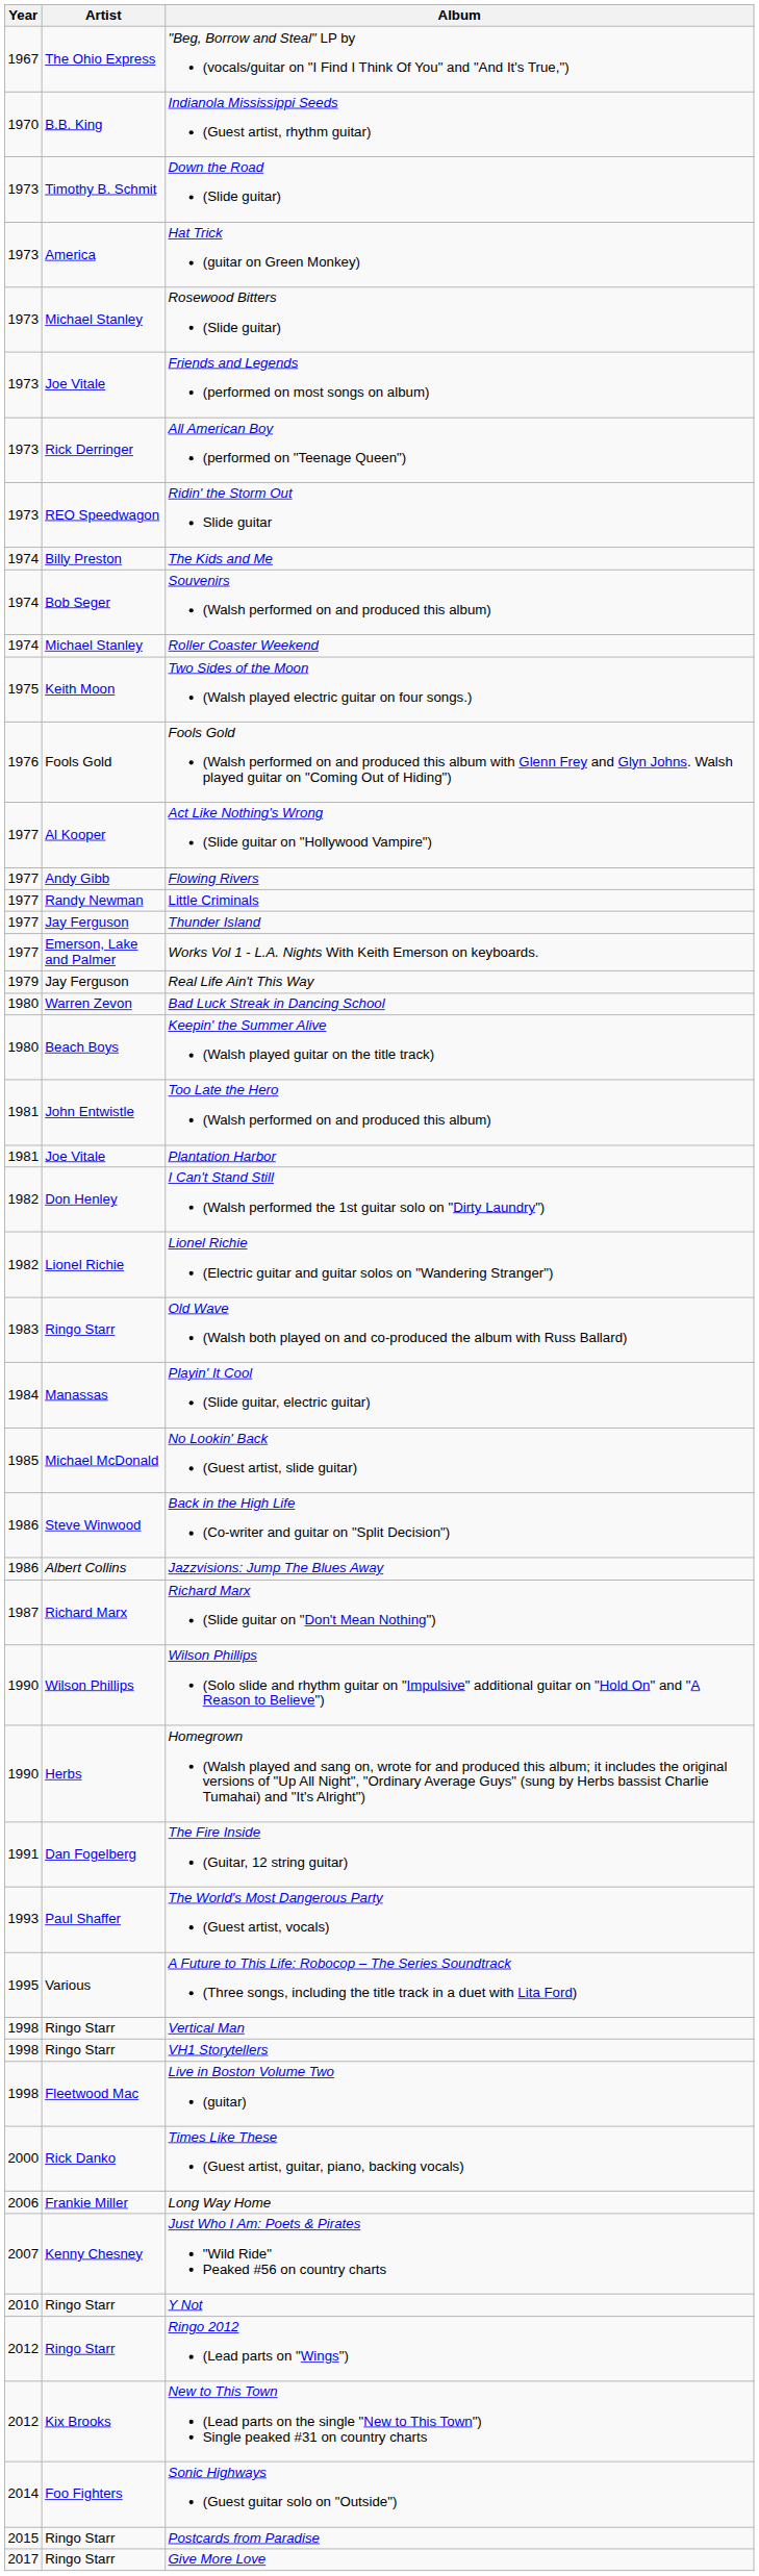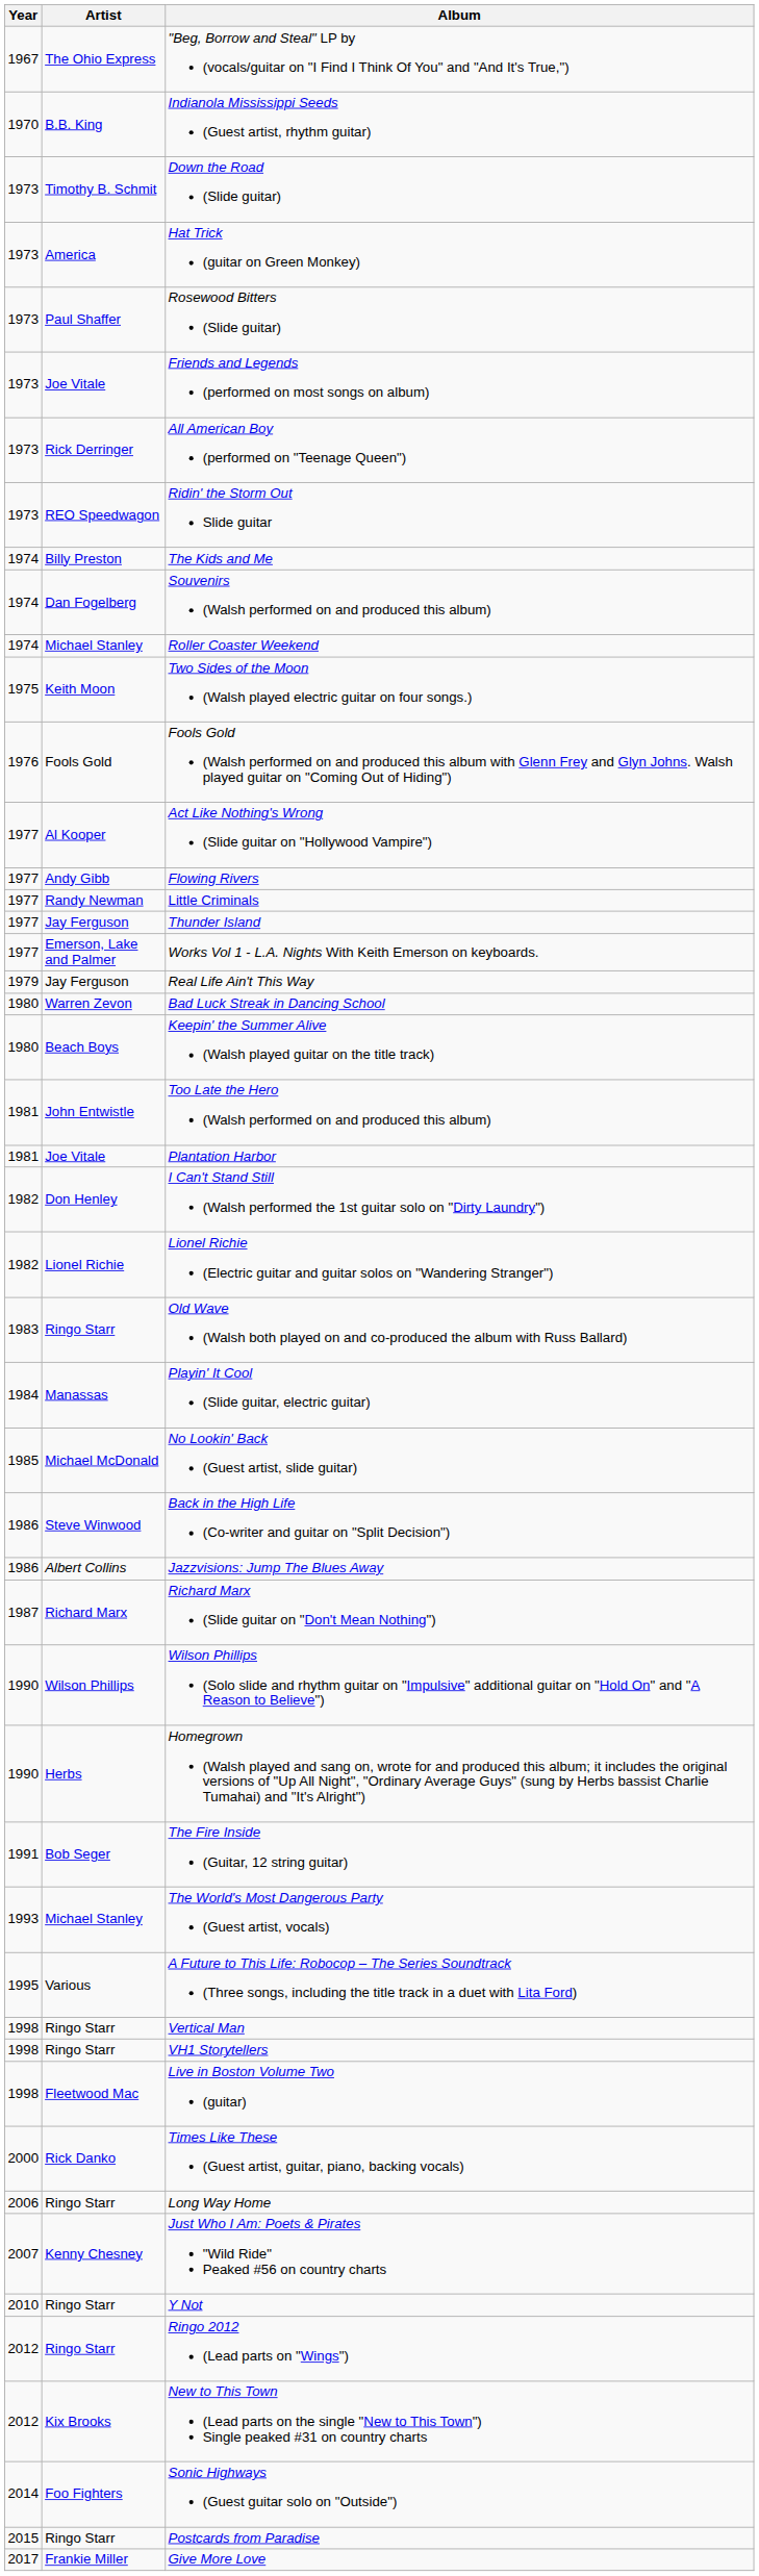Rosewood Bitters (Slide guitar) | Artist: Michael Stanley -> Paul Shaffer
Souvenirs (Walsh performed on and produced this album) | Artist: Bob Seger -> Dan Fogelberg
The Fire Inside (Guitar, 12 string guitar) | Artist: Dan Fogelberg -> Bob Seger
The World's Most Dangerous Party (Guest artist, vocals) | Artist: Paul Shaffer -> Michael Stanley
Long Way Home | Artist: Frankie Miller -> Ringo Starr
Give More Love | Artist: Ringo Starr -> Frankie Miller
